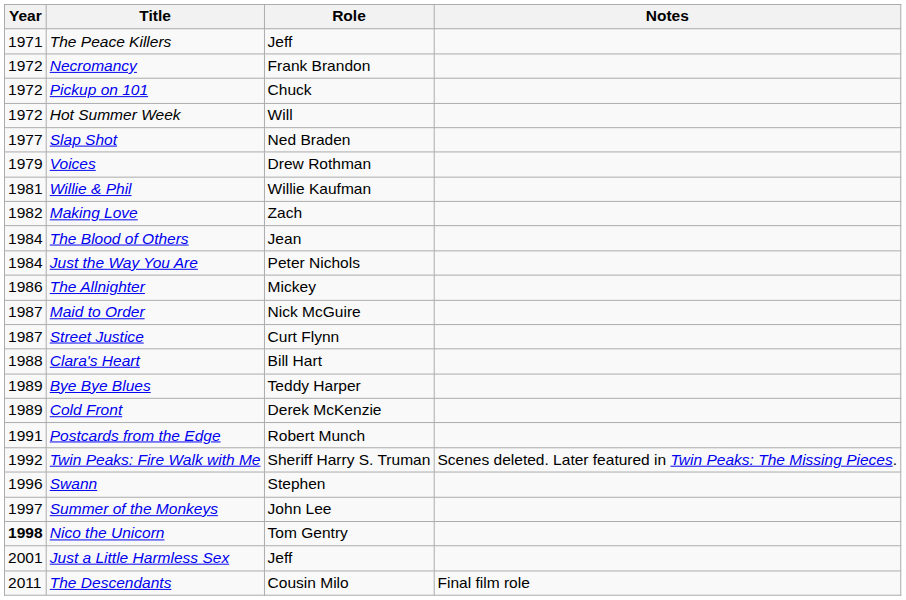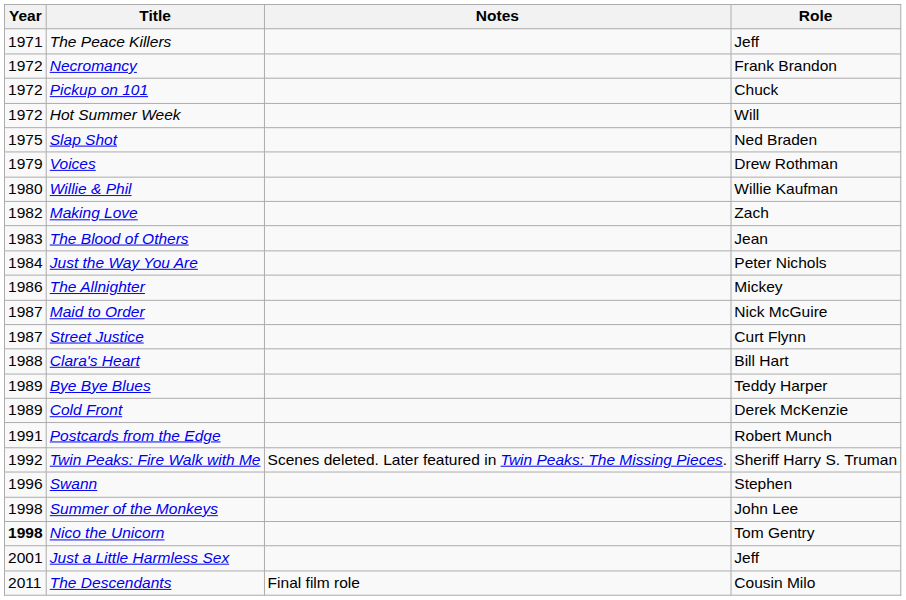columns swapped: Role <-> Notes
Slap Shot | Year: 1977 -> 1975
Willie & Phil | Year: 1981 -> 1980
The Blood of Others | Year: 1984 -> 1983
Summer of the Monkeys | Year: 1997 -> 1998
